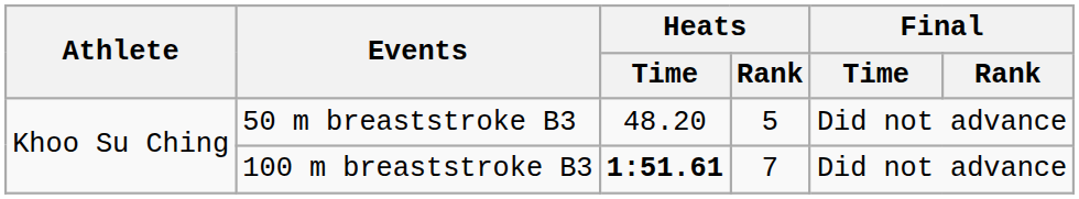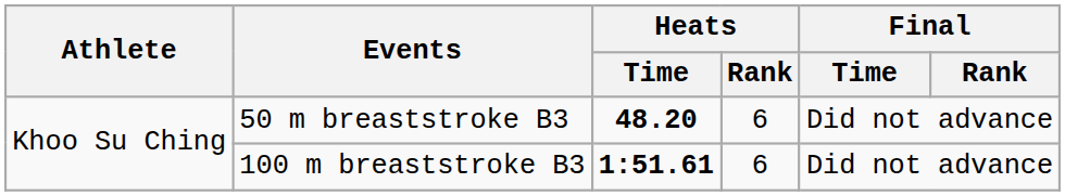50 m breaststroke B3 | Heats / Time: normal -> bold
50 m breaststroke B3 | Heats / Rank: 5 -> 6
100 m breaststroke B3 | Heats / Rank: 7 -> 6
